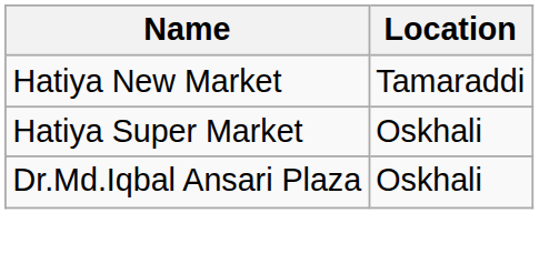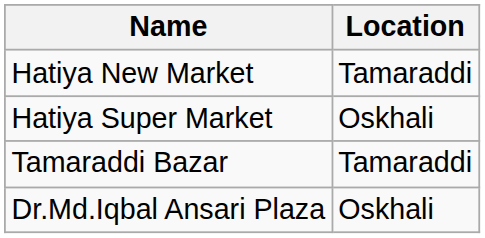+ row: Tamaraddi Bazar | Tamaraddi
